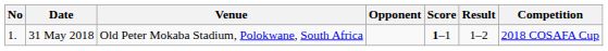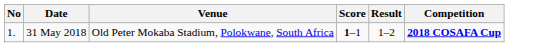- column: Opponent
31 May 2018 | Competition: normal -> bold
